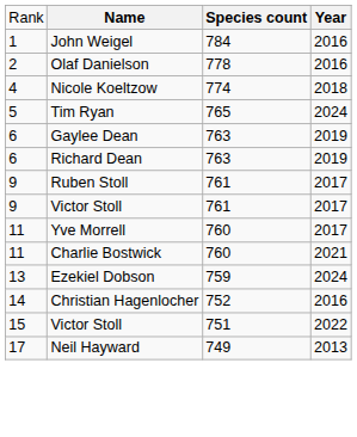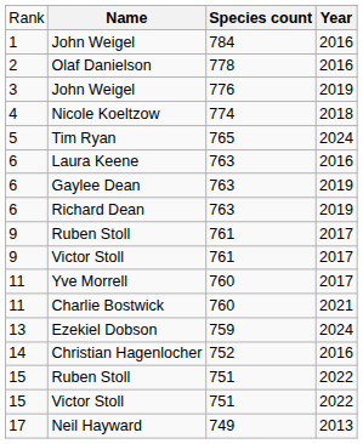+ row: 3 | John Weigel | 776 | 2019
+ row: 6 | Laura Keene | 763 | 2016
+ row: 15 | Ruben Stoll | 751 | 2022
